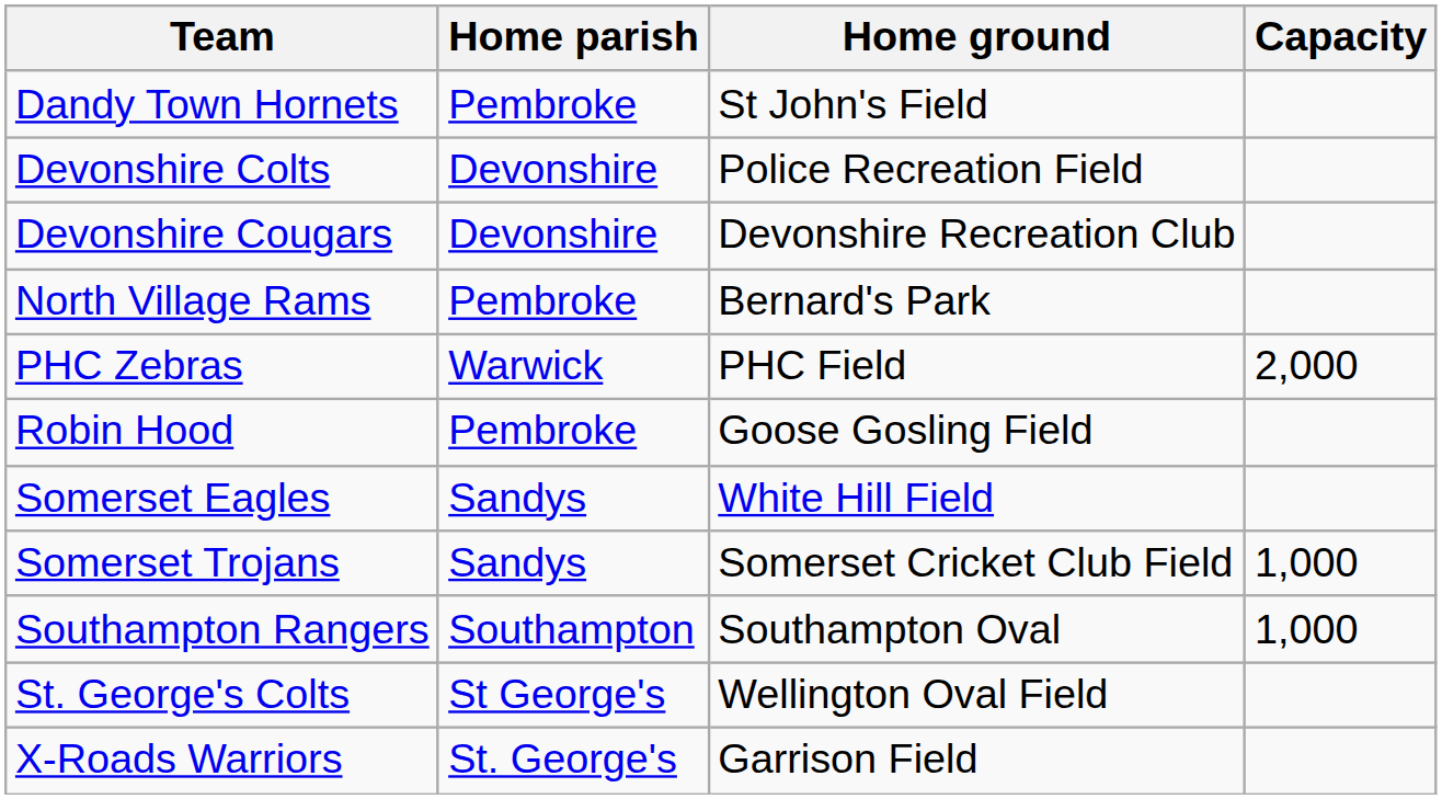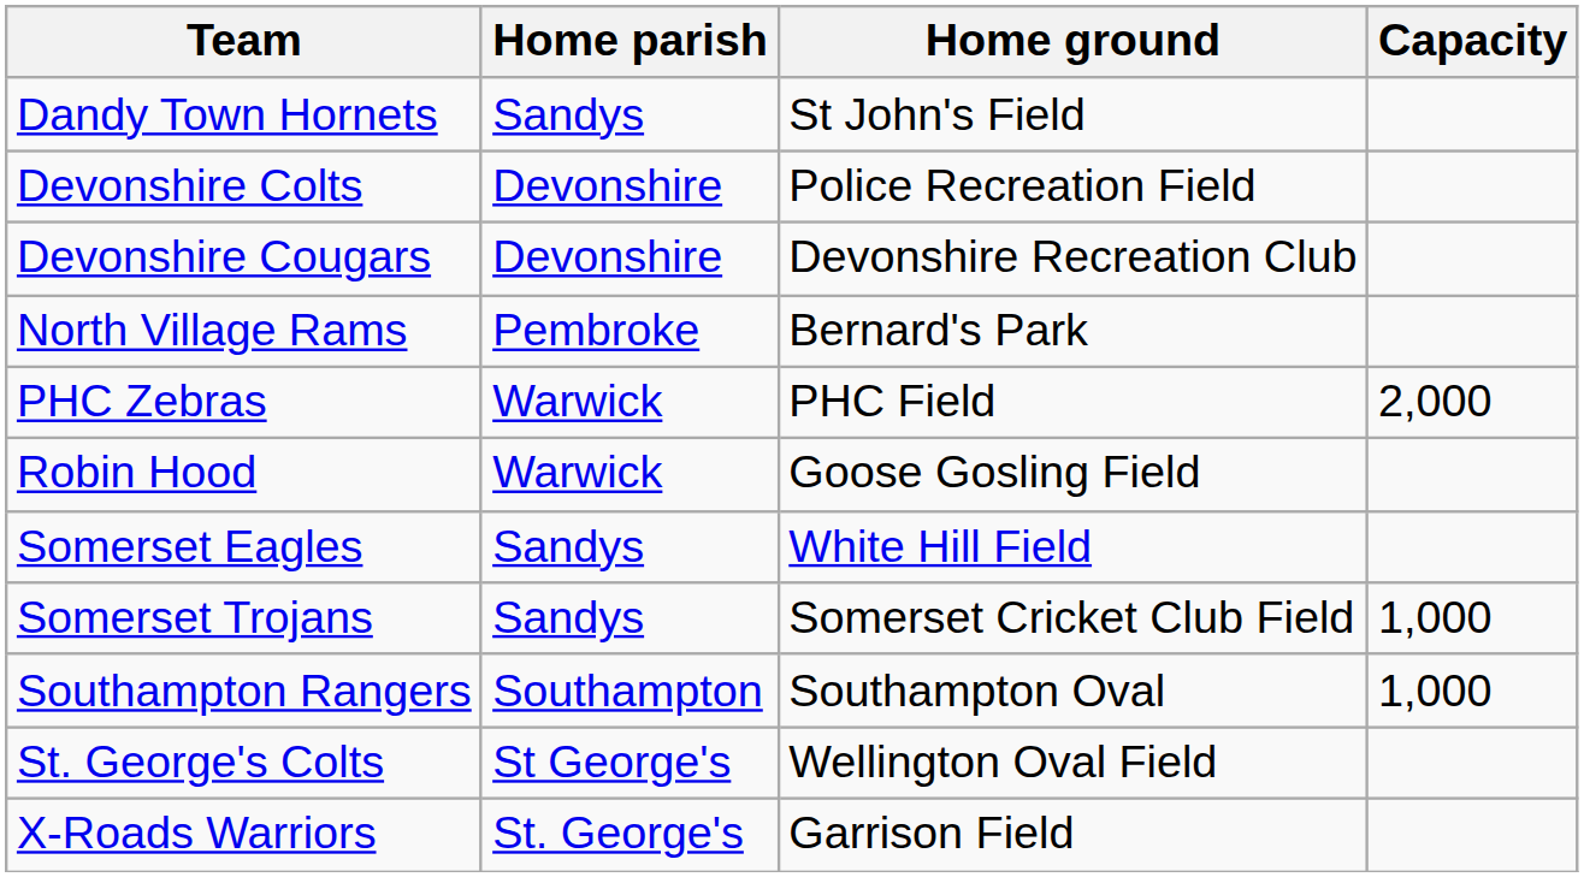Dandy Town Hornets | Home parish: Pembroke -> Sandys
Robin Hood | Home parish: Pembroke -> Warwick
